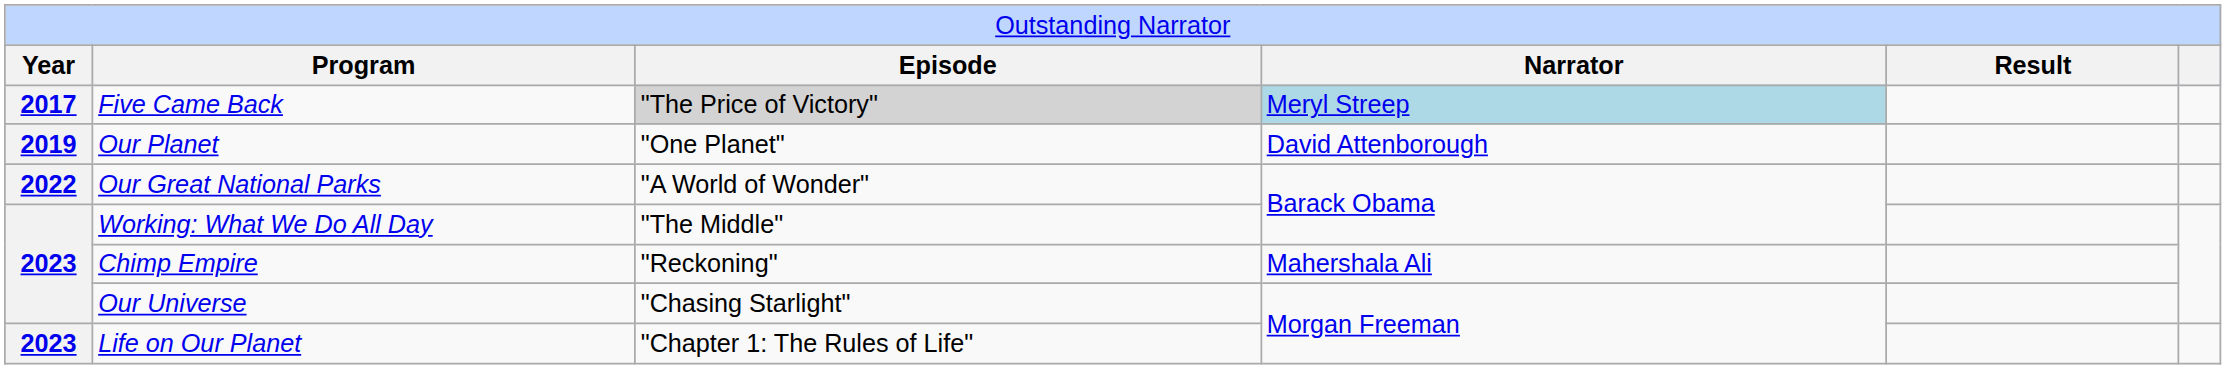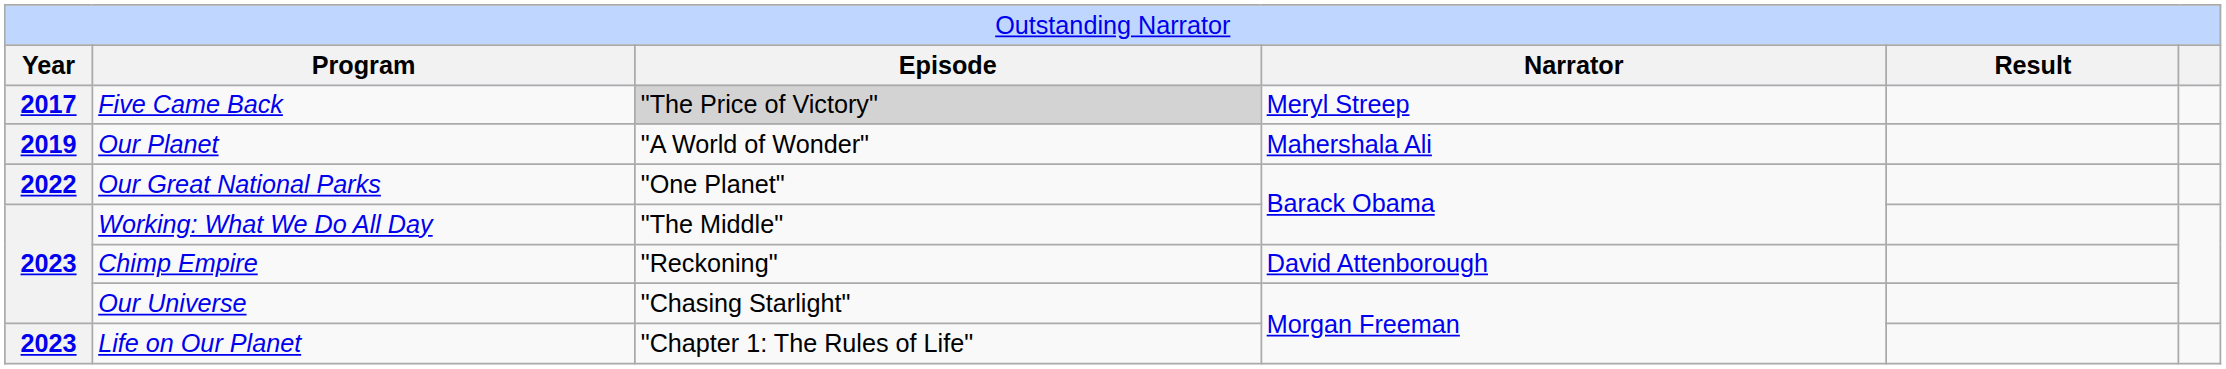Five Came Back | column 4: lightblue background -> no background
Our Planet | column 3: "One Planet" -> "A World of Wonder"
Our Planet | column 4: David Attenborough -> Mahershala Ali
Our Great National Parks | column 3: "A World of Wonder" -> "One Planet"
Chimp Empire | column 4: Mahershala Ali -> David Attenborough
